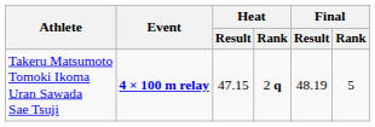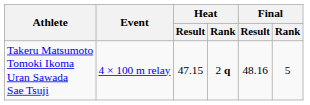Takeru Matsumoto Tomoki Ikoma Uran Sawada Sae Tsuji | Event: bold -> normal
Takeru Matsumoto Tomoki Ikoma Uran Sawada Sae Tsuji | Final / Result: 48.19 -> 48.16
